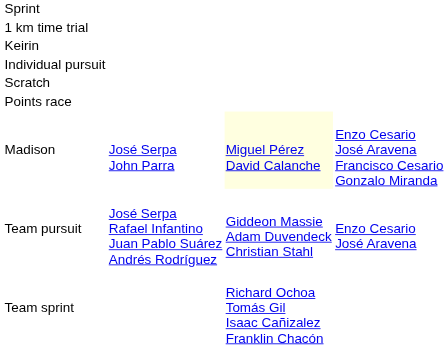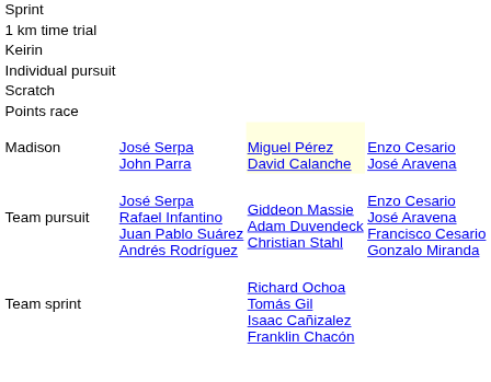Madison | column 4: Enzo Cesario José Aravena Francisco Cesario Gonzalo Miranda -> Enzo Cesario José Aravena
Team pursuit | column 4: Enzo Cesario José Aravena -> Enzo Cesario José Aravena Francisco Cesario Gonzalo Miranda
